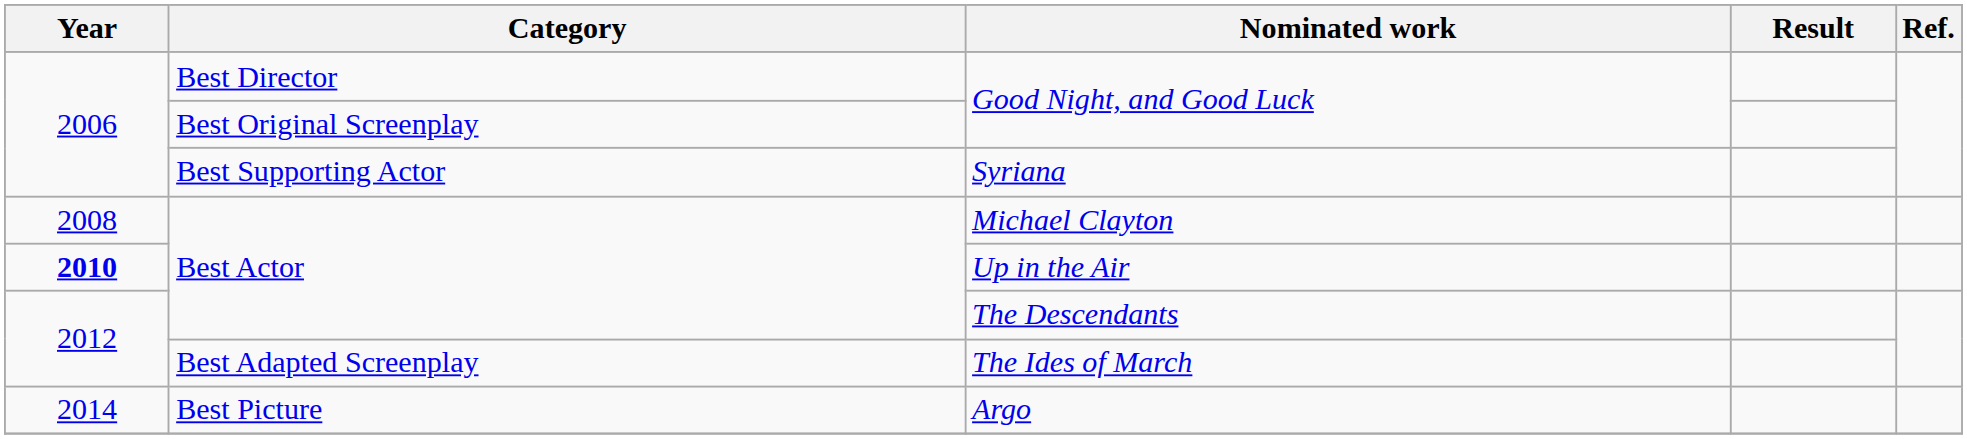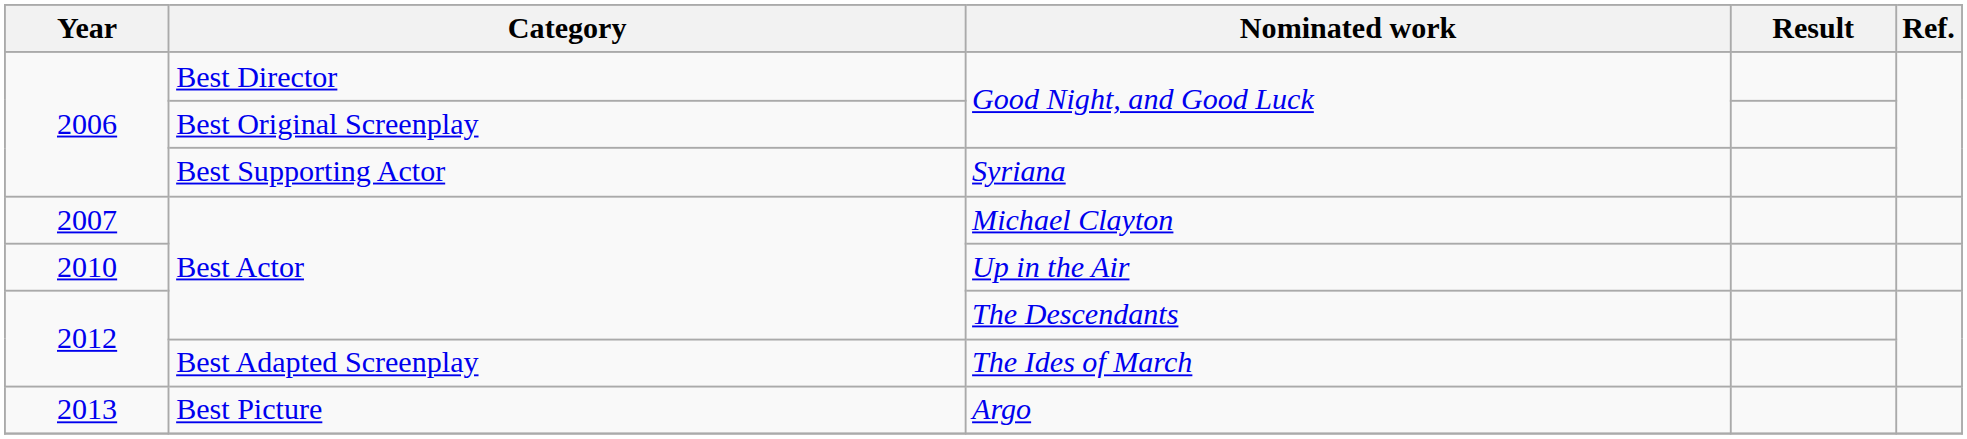Michael Clayton | Year: 2008 -> 2007
Up in the Air | Year: bold -> normal
Argo | Year: 2014 -> 2013
